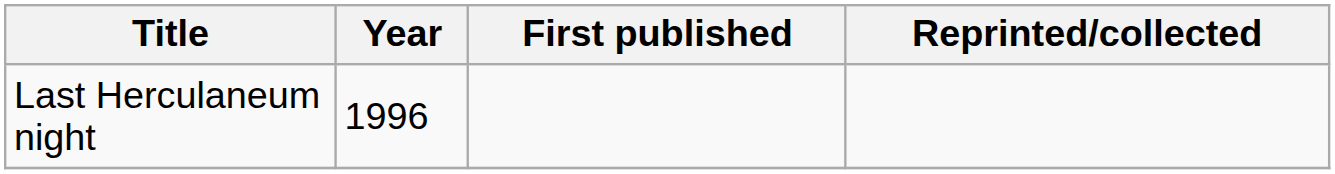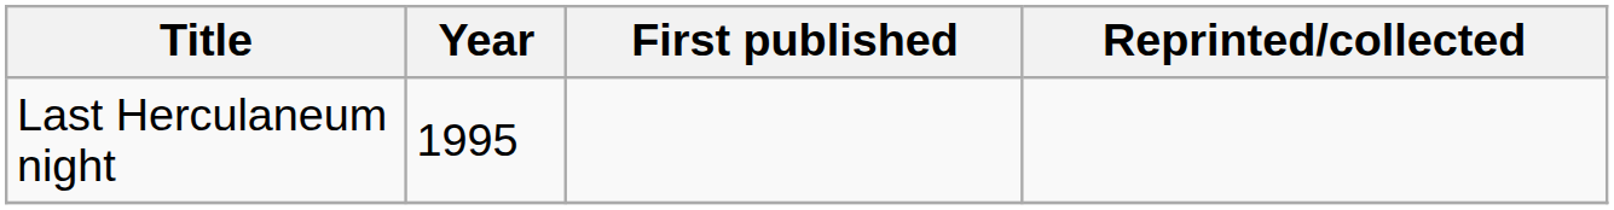Last Herculaneum night | Year: 1996 -> 1995
